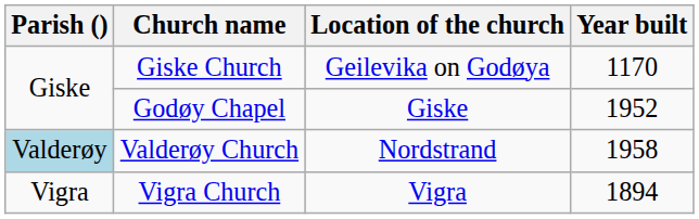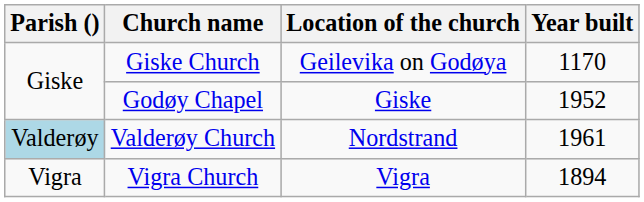Valderøy Church | Year built: 1958 -> 1961
